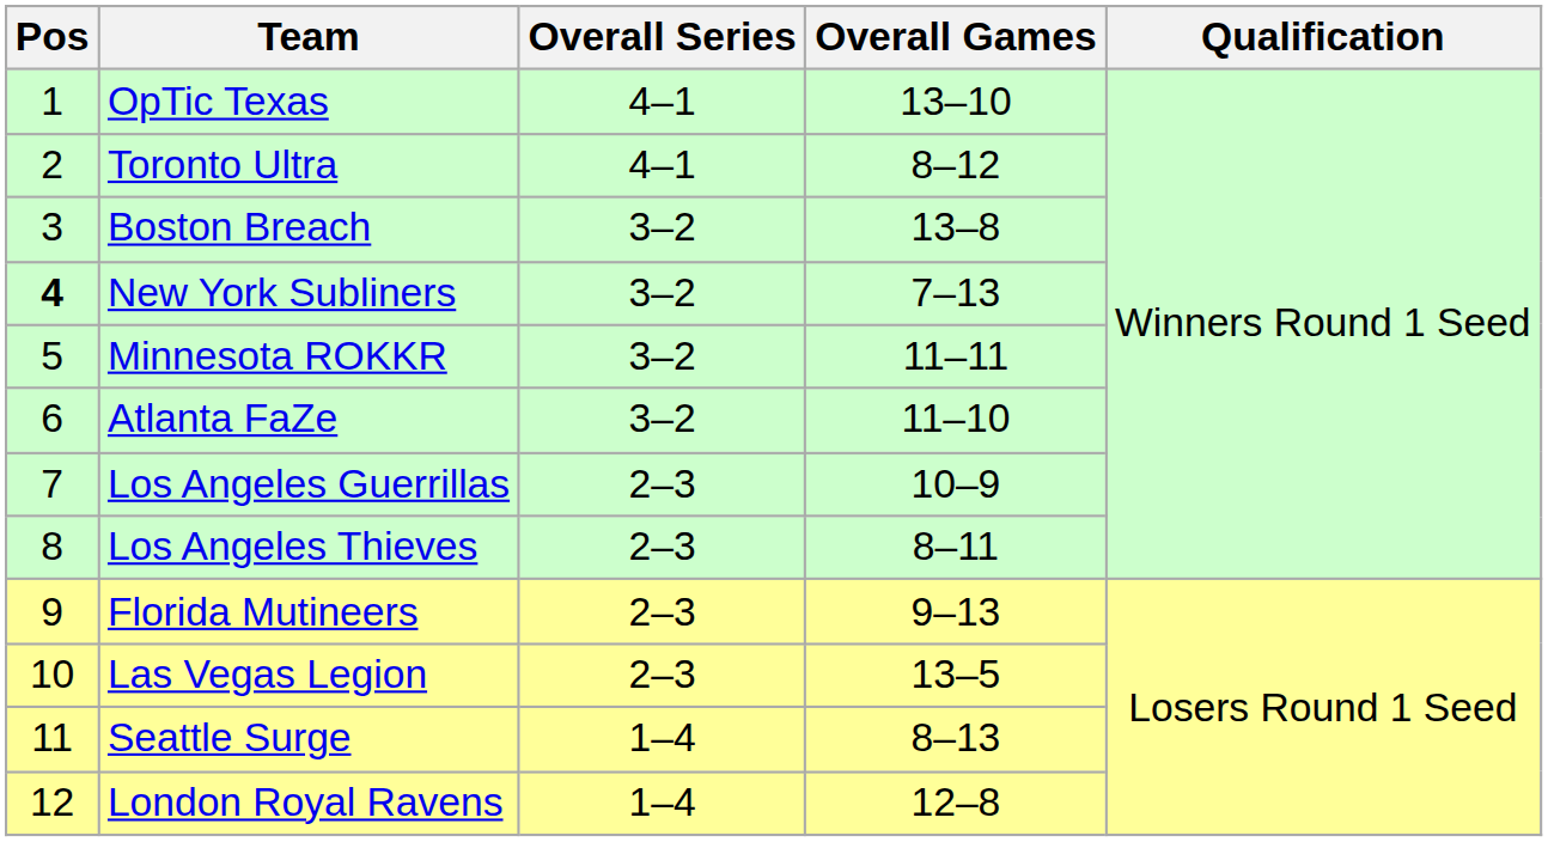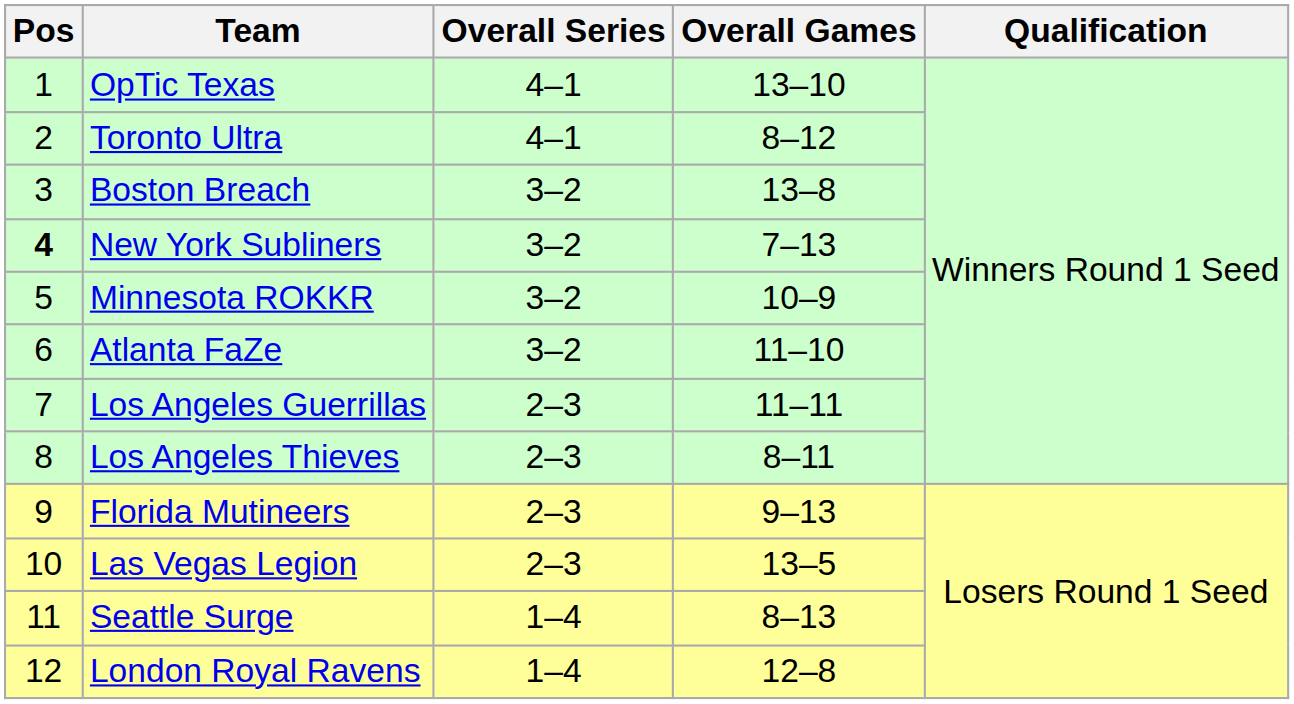Minnesota ROKKR | Overall Games: 11–11 -> 10–9
Los Angeles Guerrillas | Overall Games: 10–9 -> 11–11
